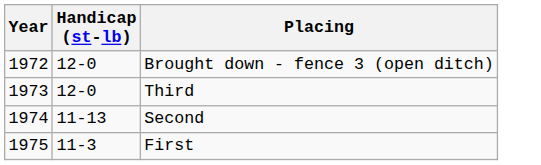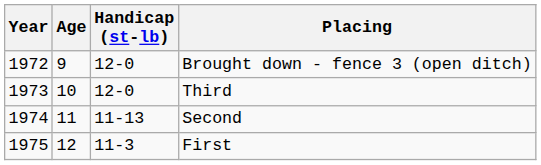+ column: Age | 9 | 10 | 11 | 12
